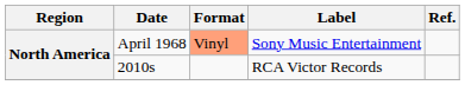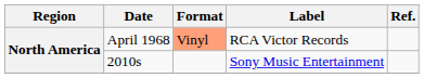April 1968 | Label: Sony Music Entertainment -> RCA Victor Records
2010s | Label: RCA Victor Records -> Sony Music Entertainment
